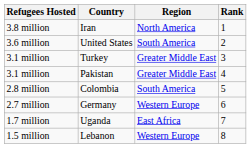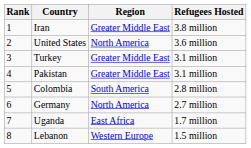columns swapped: Rank <-> Refugees Hosted
Iran | Region: North America -> Greater Middle East
United States | Region: South America -> North America
Germany | Region: Western Europe -> North America
